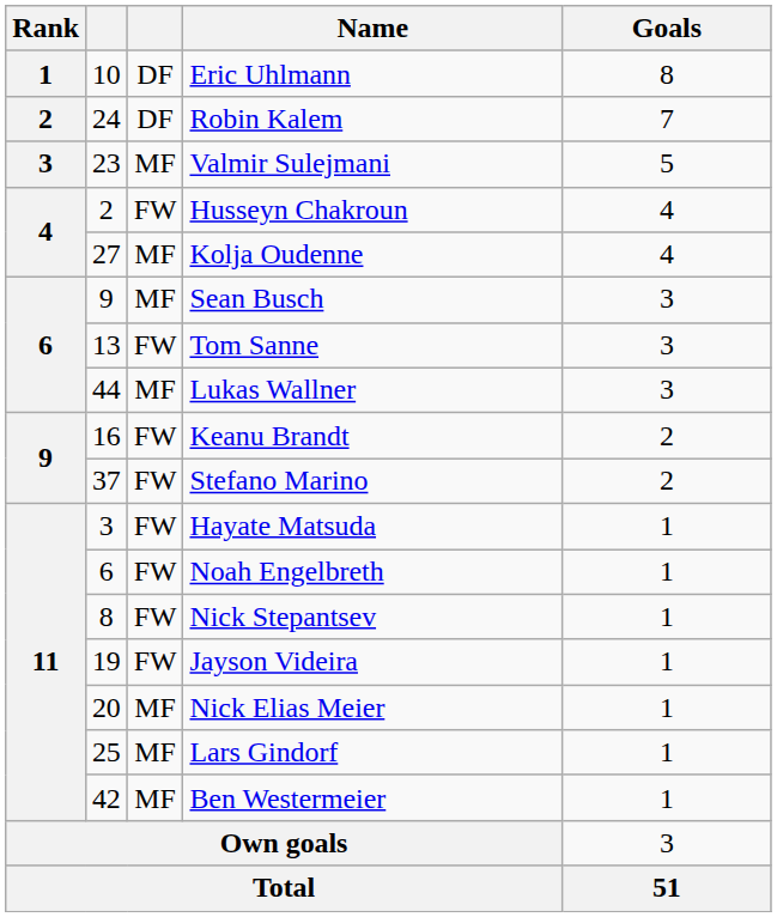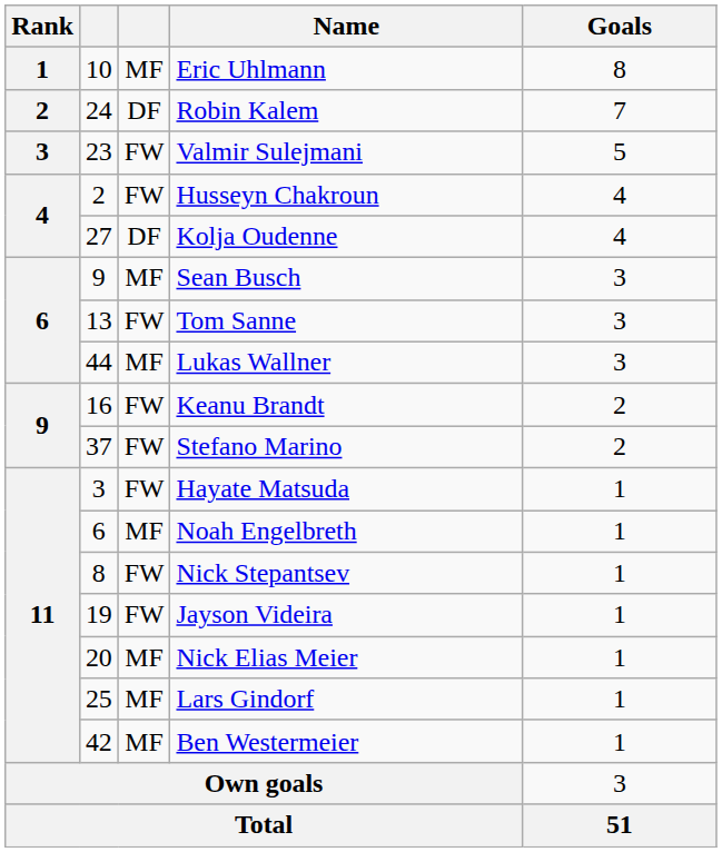Eric Uhlmann | column 3: DF -> MF
Valmir Sulejmani | column 3: MF -> FW
Kolja Oudenne | column 3: MF -> DF
Noah Engelbreth | column 3: FW -> MF
